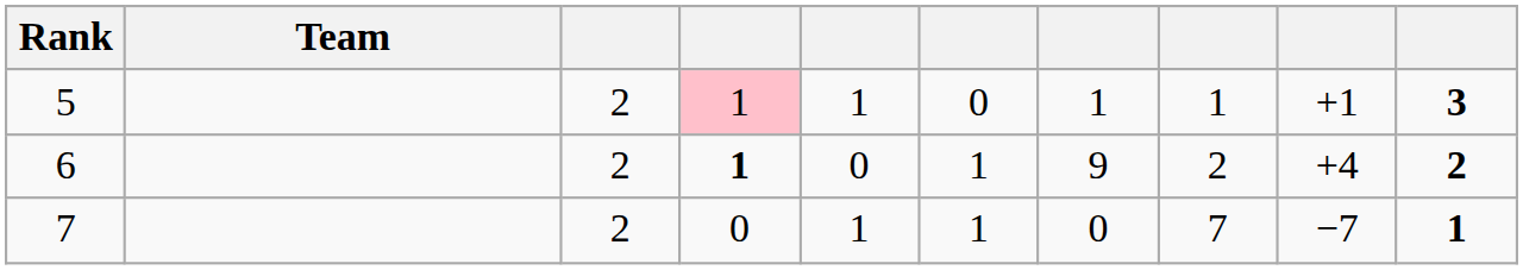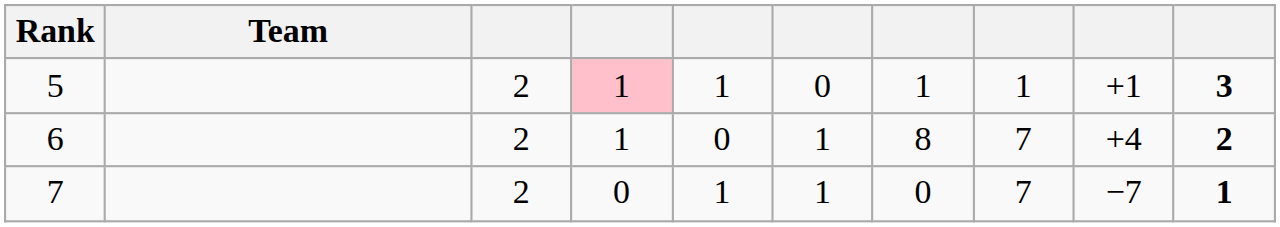6 | column 4: bold -> normal
6 | column 7: 9 -> 8
6 | column 8: 2 -> 7
